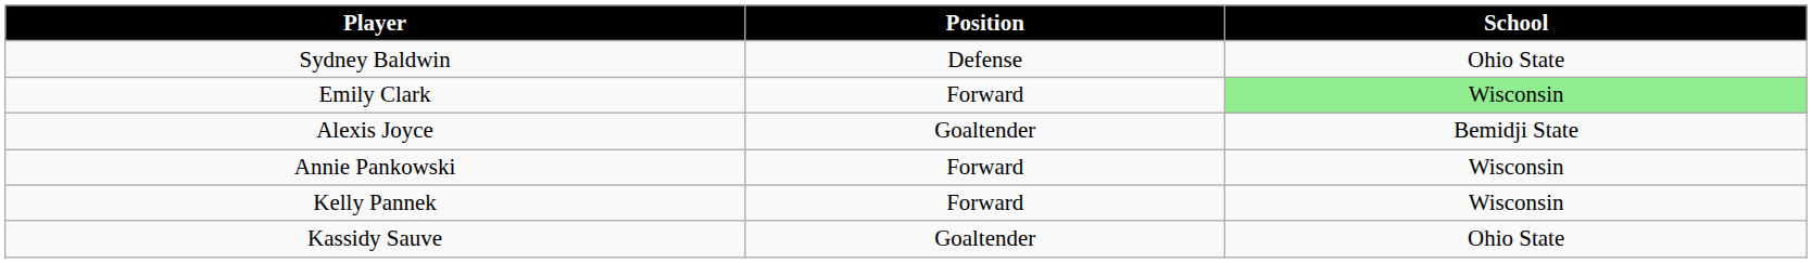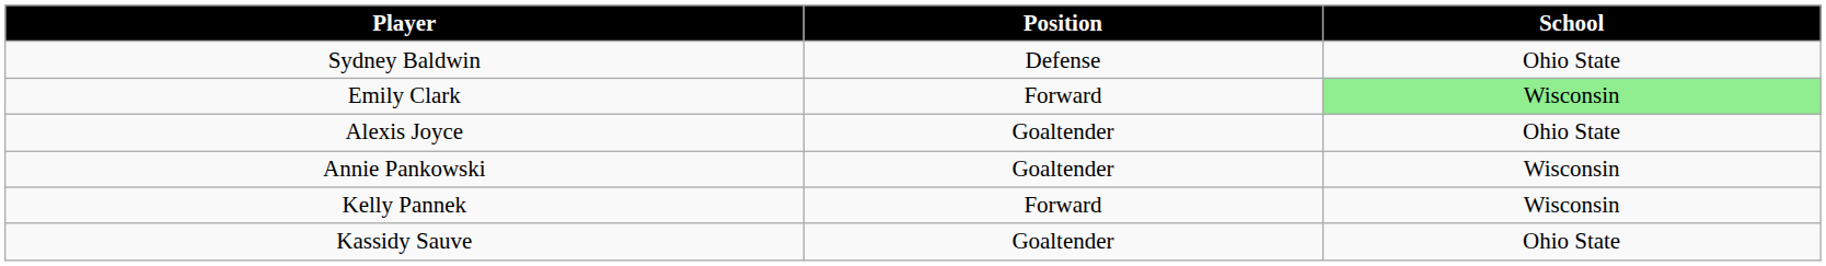Alexis Joyce | School: Bemidji State -> Ohio State
Annie Pankowski | Position: Forward -> Goaltender
